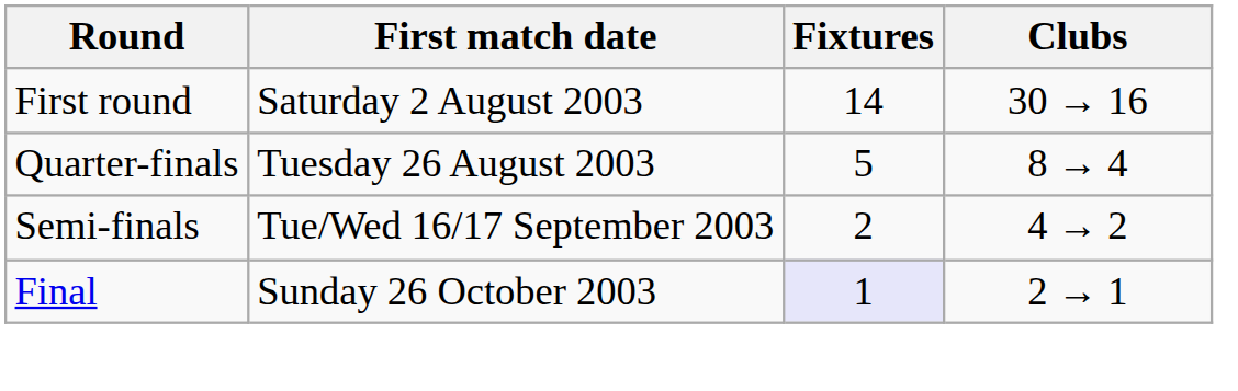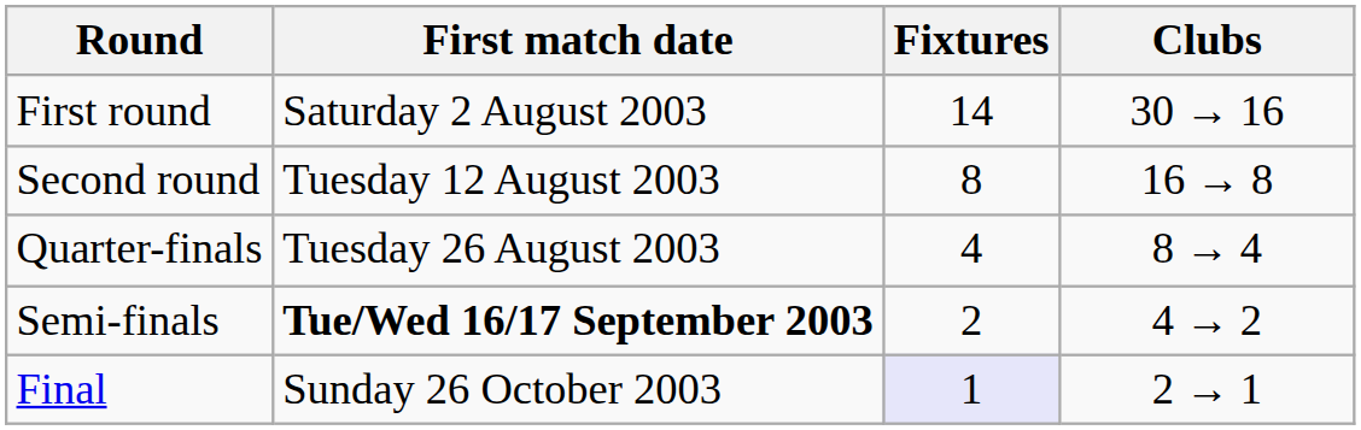+ row: Second round | Tuesday 12 August 2003 | 8 | 16 → 8
Quarter-finals | Fixtures: 5 -> 4
Semi-finals | First match date: normal -> bold
